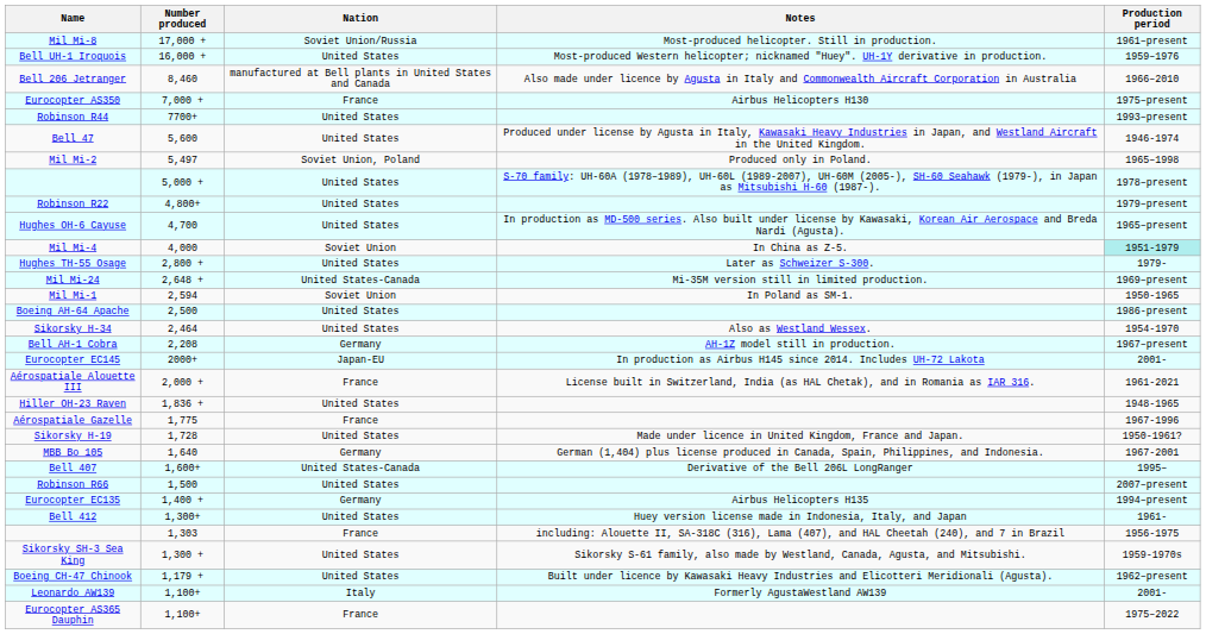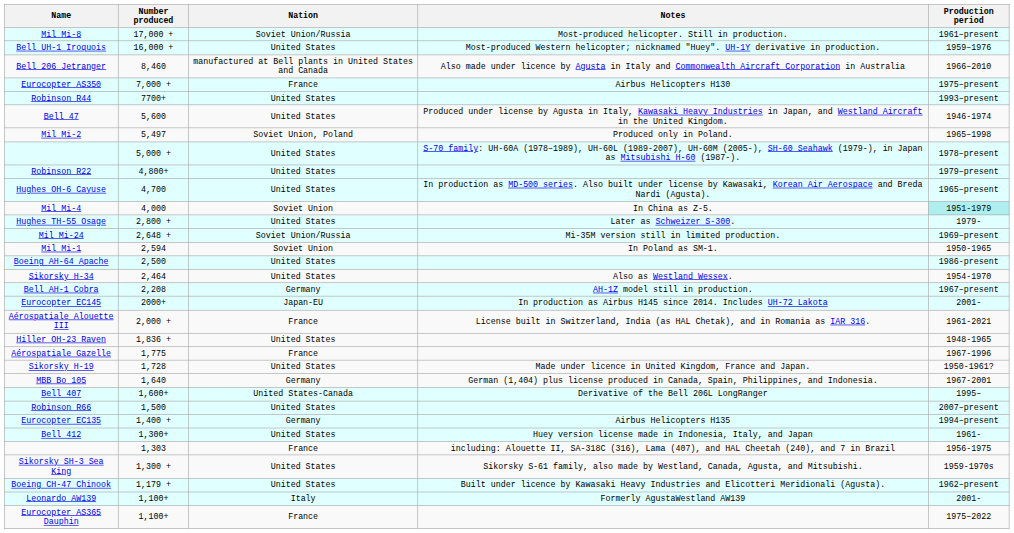Mil Mi-24 | Nation: United States-Canada -> Soviet Union/Russia
